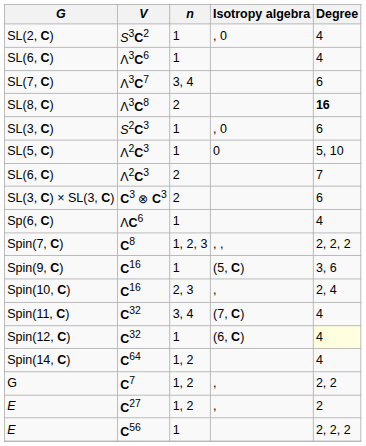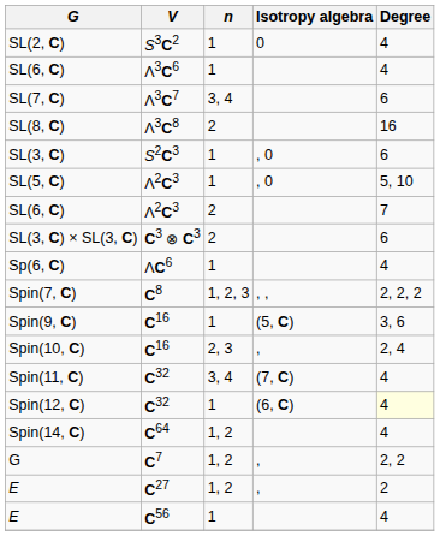SL(2, C) | Isotropy algebra: , 0 -> 0
SL(8, C) | Degree: bold -> normal
SL(5, C) | Isotropy algebra: 0 -> , 0
E / C56 | Degree: 2, 2, 2 -> 4
